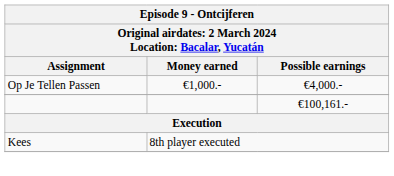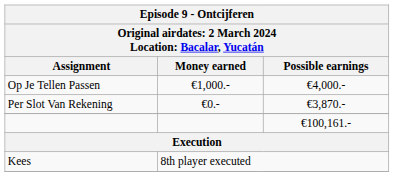+ row: Per Slot Van Rekening | €0.- | €3,870.-
